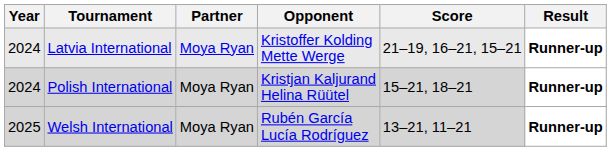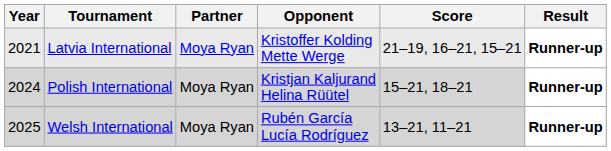Latvia International | Year: 2024 -> 2021
